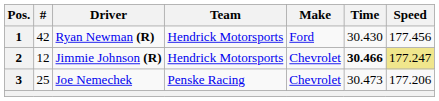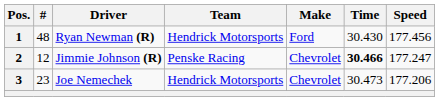1 | #: 42 -> 48
2 | Team: Hendrick Motorsports -> Penske Racing
2 | Speed: khaki background -> no background
3 | #: 25 -> 23
3 | Team: Penske Racing -> Hendrick Motorsports
